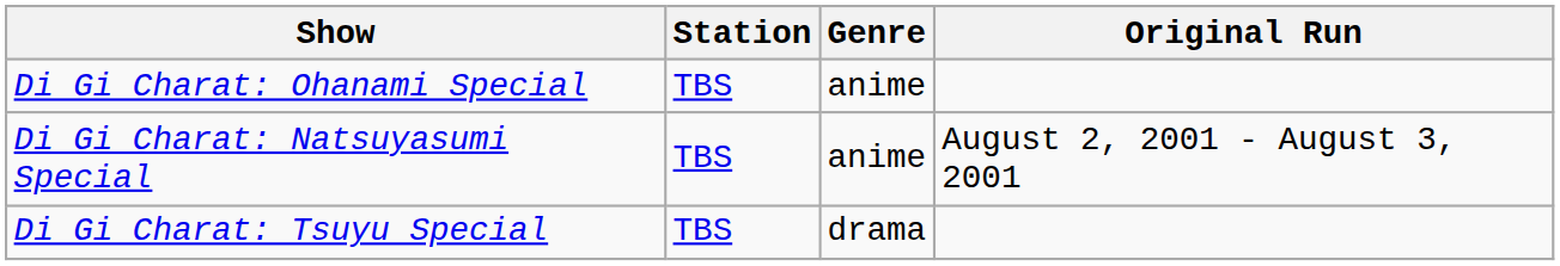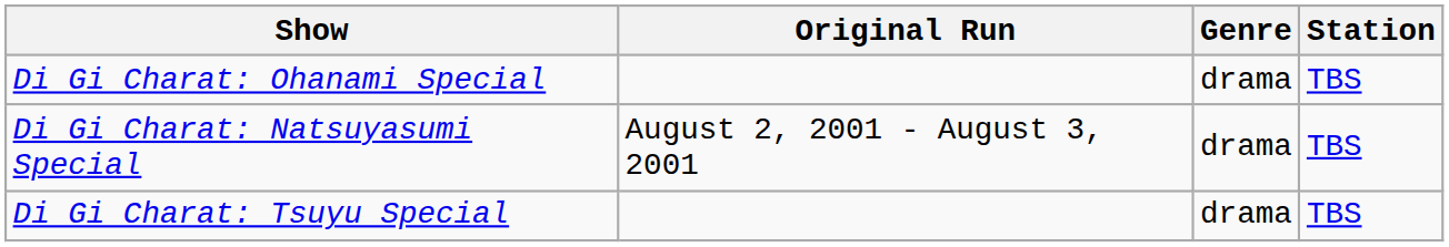columns swapped: Station <-> Original Run
Di Gi Charat: Ohanami Special | Genre: anime -> drama
Di Gi Charat: Natsuyasumi Special | Genre: anime -> drama
